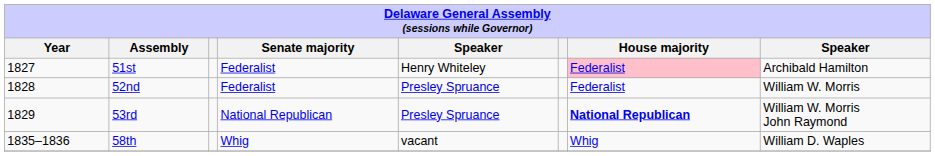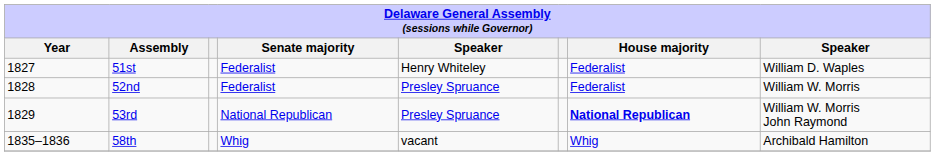51st | House majority: pink background -> no background
51st | column 8: Archibald Hamilton -> William D. Waples
58th | column 8: William D. Waples -> Archibald Hamilton
